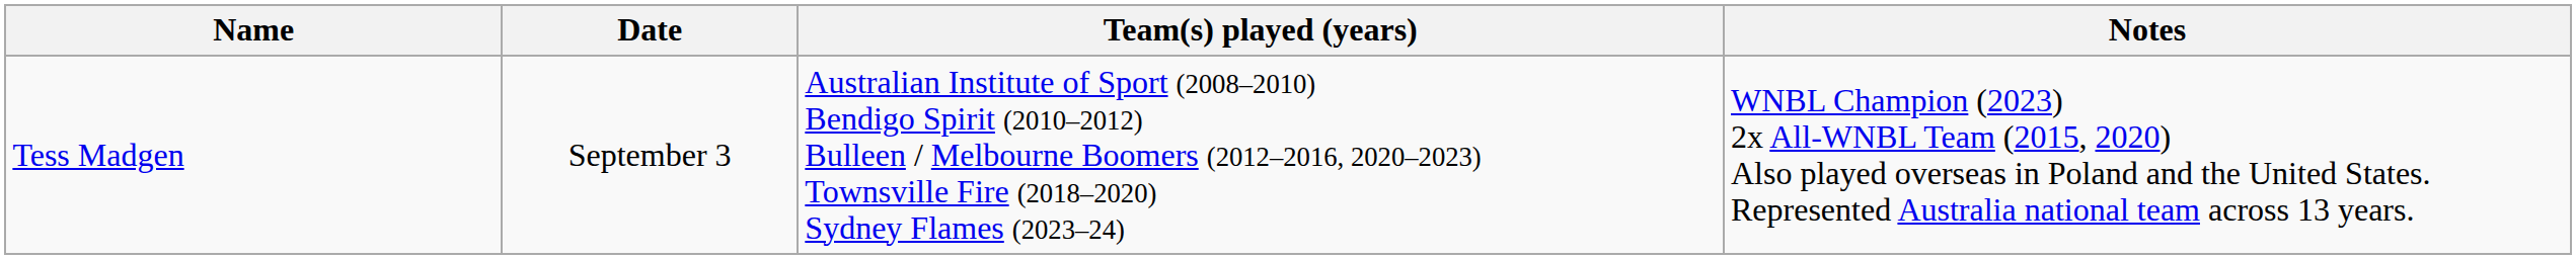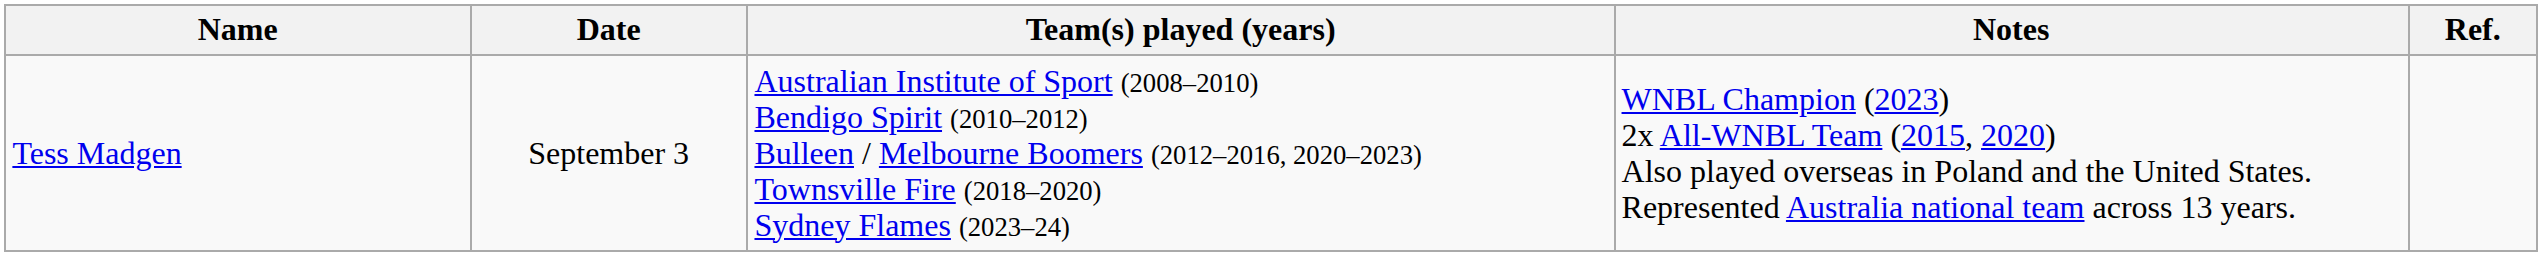+ column: Ref.
